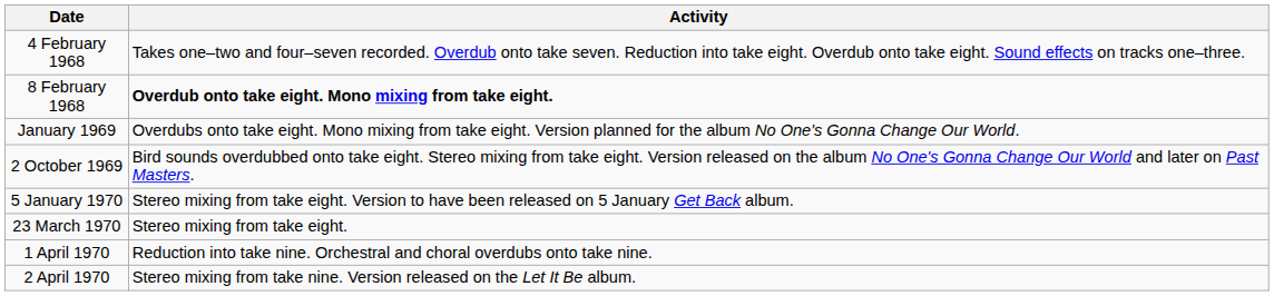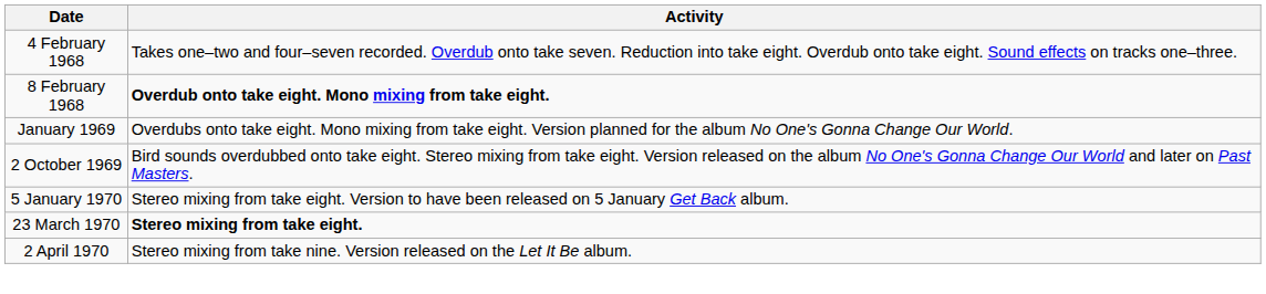23 March 1970 | Activity: normal -> bold
- row: 1 April 1970 | Reduction into take nine. Orchestral and choral overdubs onto take nine.
